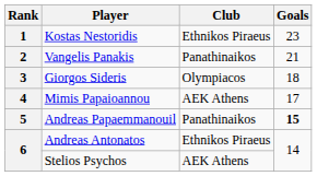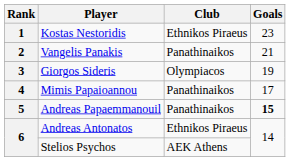Giorgos Sideris | Goals: 18 -> 19
Mimis Papaioannou | Club: AEK Athens -> Panathinaikos
